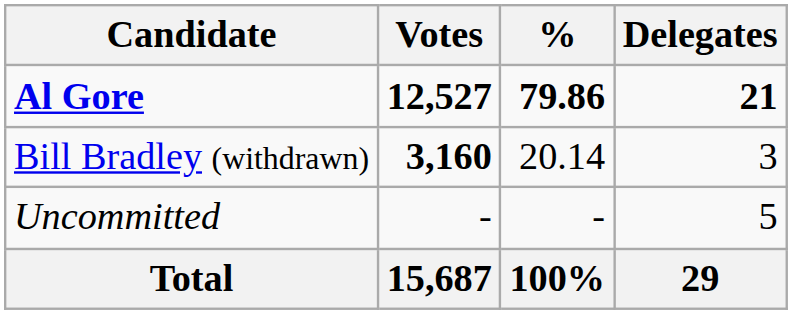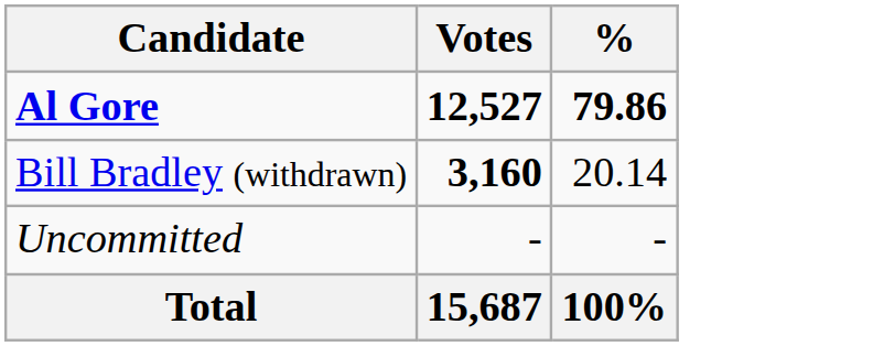- column: Delegates | 21 | 3 | 5 | 29
